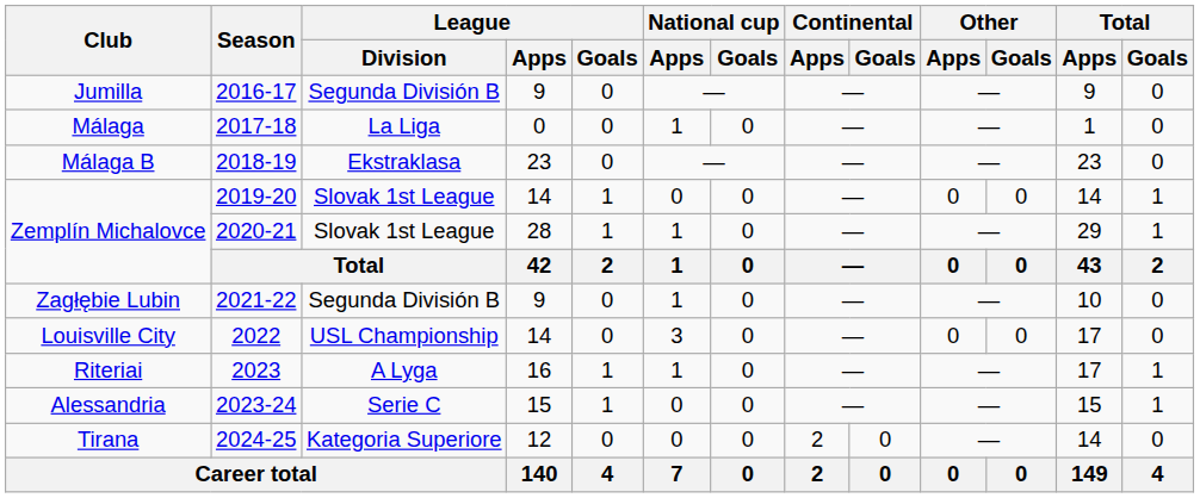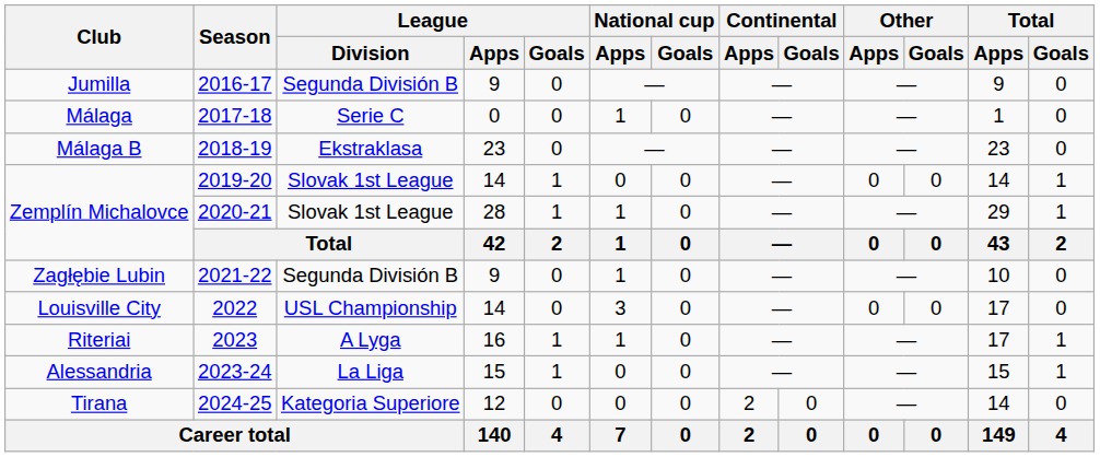Málaga | League / Division: La Liga -> Serie C
Alessandria | League / Division: Serie C -> La Liga
